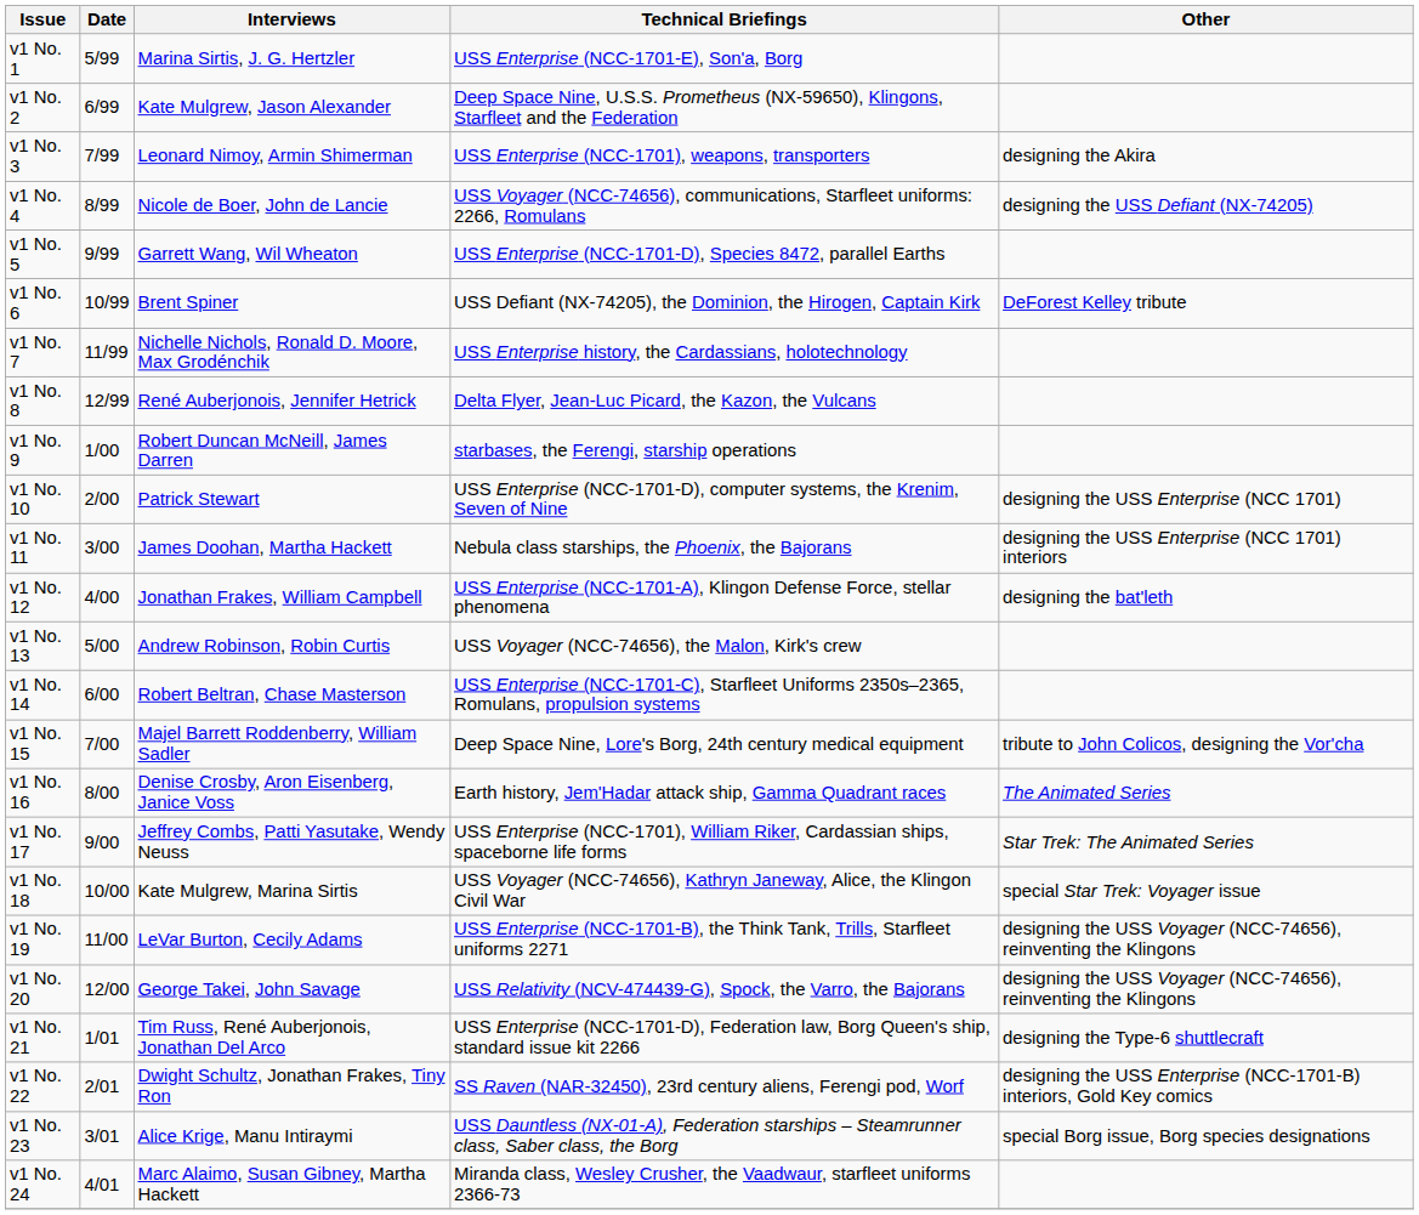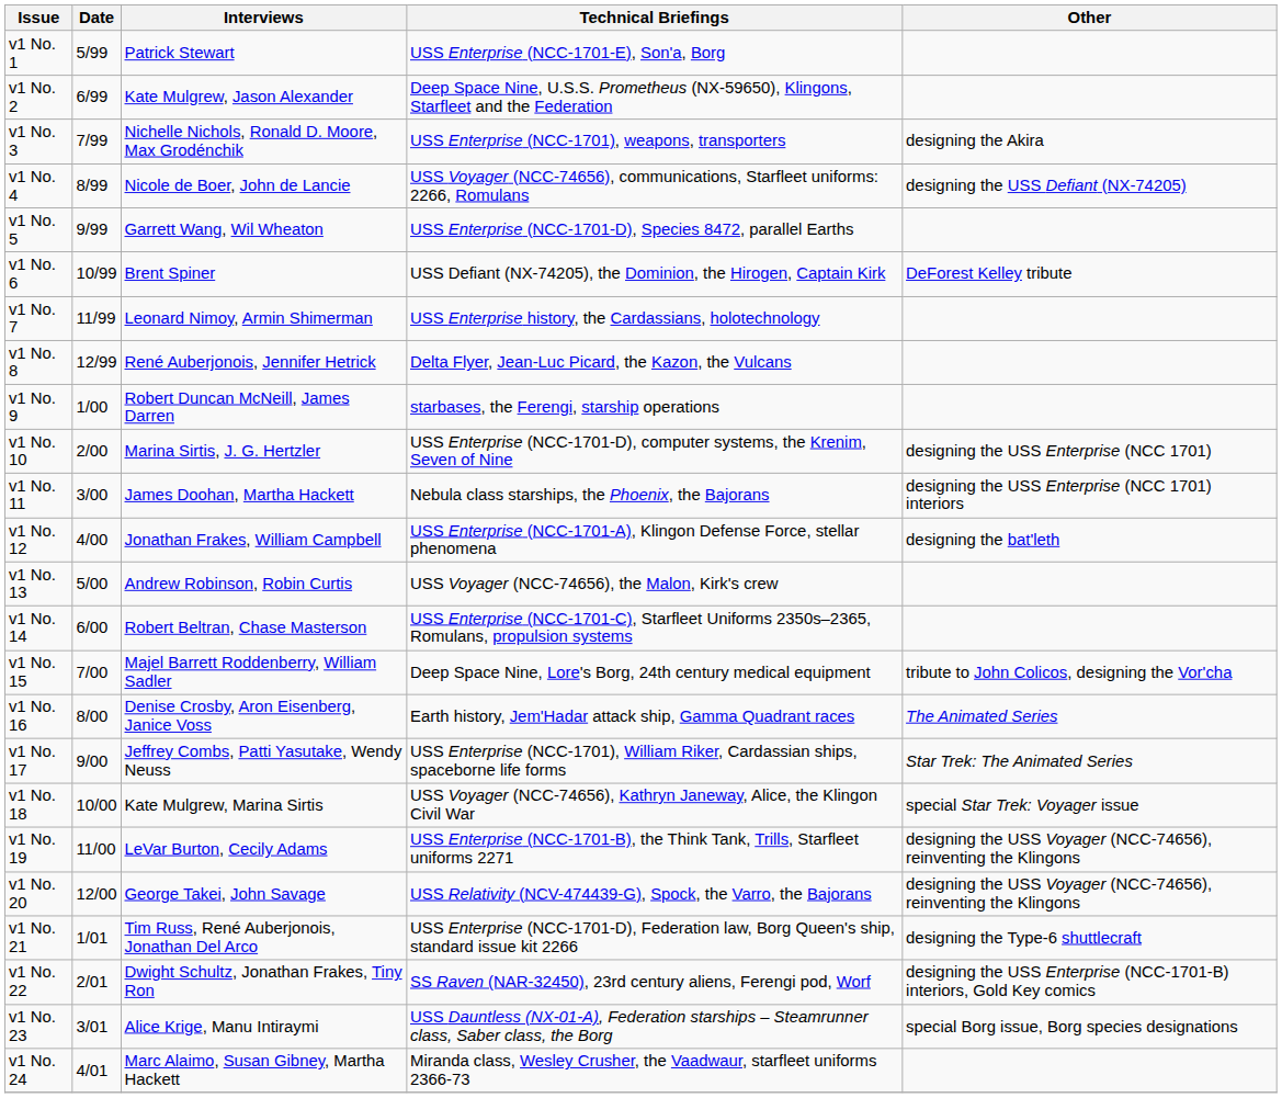v1 No. 1 | Interviews: Marina Sirtis, J. G. Hertzler -> Patrick Stewart
v1 No. 3 | Interviews: Leonard Nimoy, Armin Shimerman -> Nichelle Nichols, Ronald D. Moore, Max Grodénchik
v1 No. 7 | Interviews: Nichelle Nichols, Ronald D. Moore, Max Grodénchik -> Leonard Nimoy, Armin Shimerman
v1 No. 10 | Interviews: Patrick Stewart -> Marina Sirtis, J. G. Hertzler
